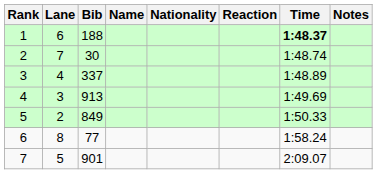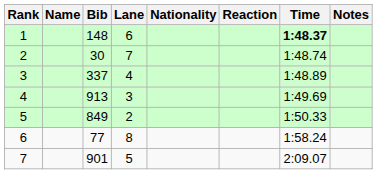columns swapped: Lane <-> Name
1 | Bib: 188 -> 148
